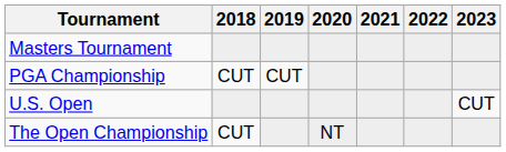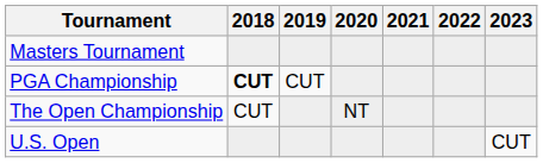PGA Championship | 2018: normal -> bold
rows swapped: U.S. Open <-> The Open Championship
